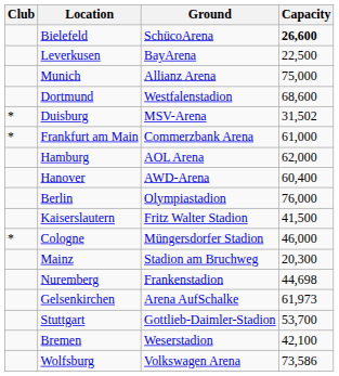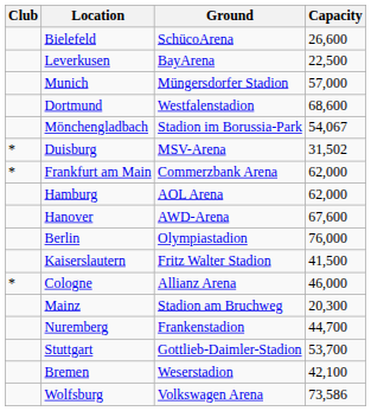Bielefeld | Capacity: bold -> normal
Munich | Ground: Allianz Arena -> Müngersdorfer Stadion
Munich | Capacity: 75,000 -> 57,000
+ row: Mönchengladbach | Stadion im Borussia-Park | 54,067
Frankfurt am Main | Capacity: 61,000 -> 62,000
Hanover | Capacity: 60,400 -> 67,600
Cologne | Ground: Müngersdorfer Stadion -> Allianz Arena
Nuremberg | Capacity: 44,698 -> 44,700
- row: Gelsenkirchen | Arena AufSchalke | 61,973
